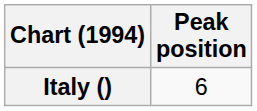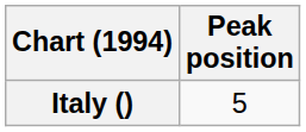Italy () | Peak position: 6 -> 5
